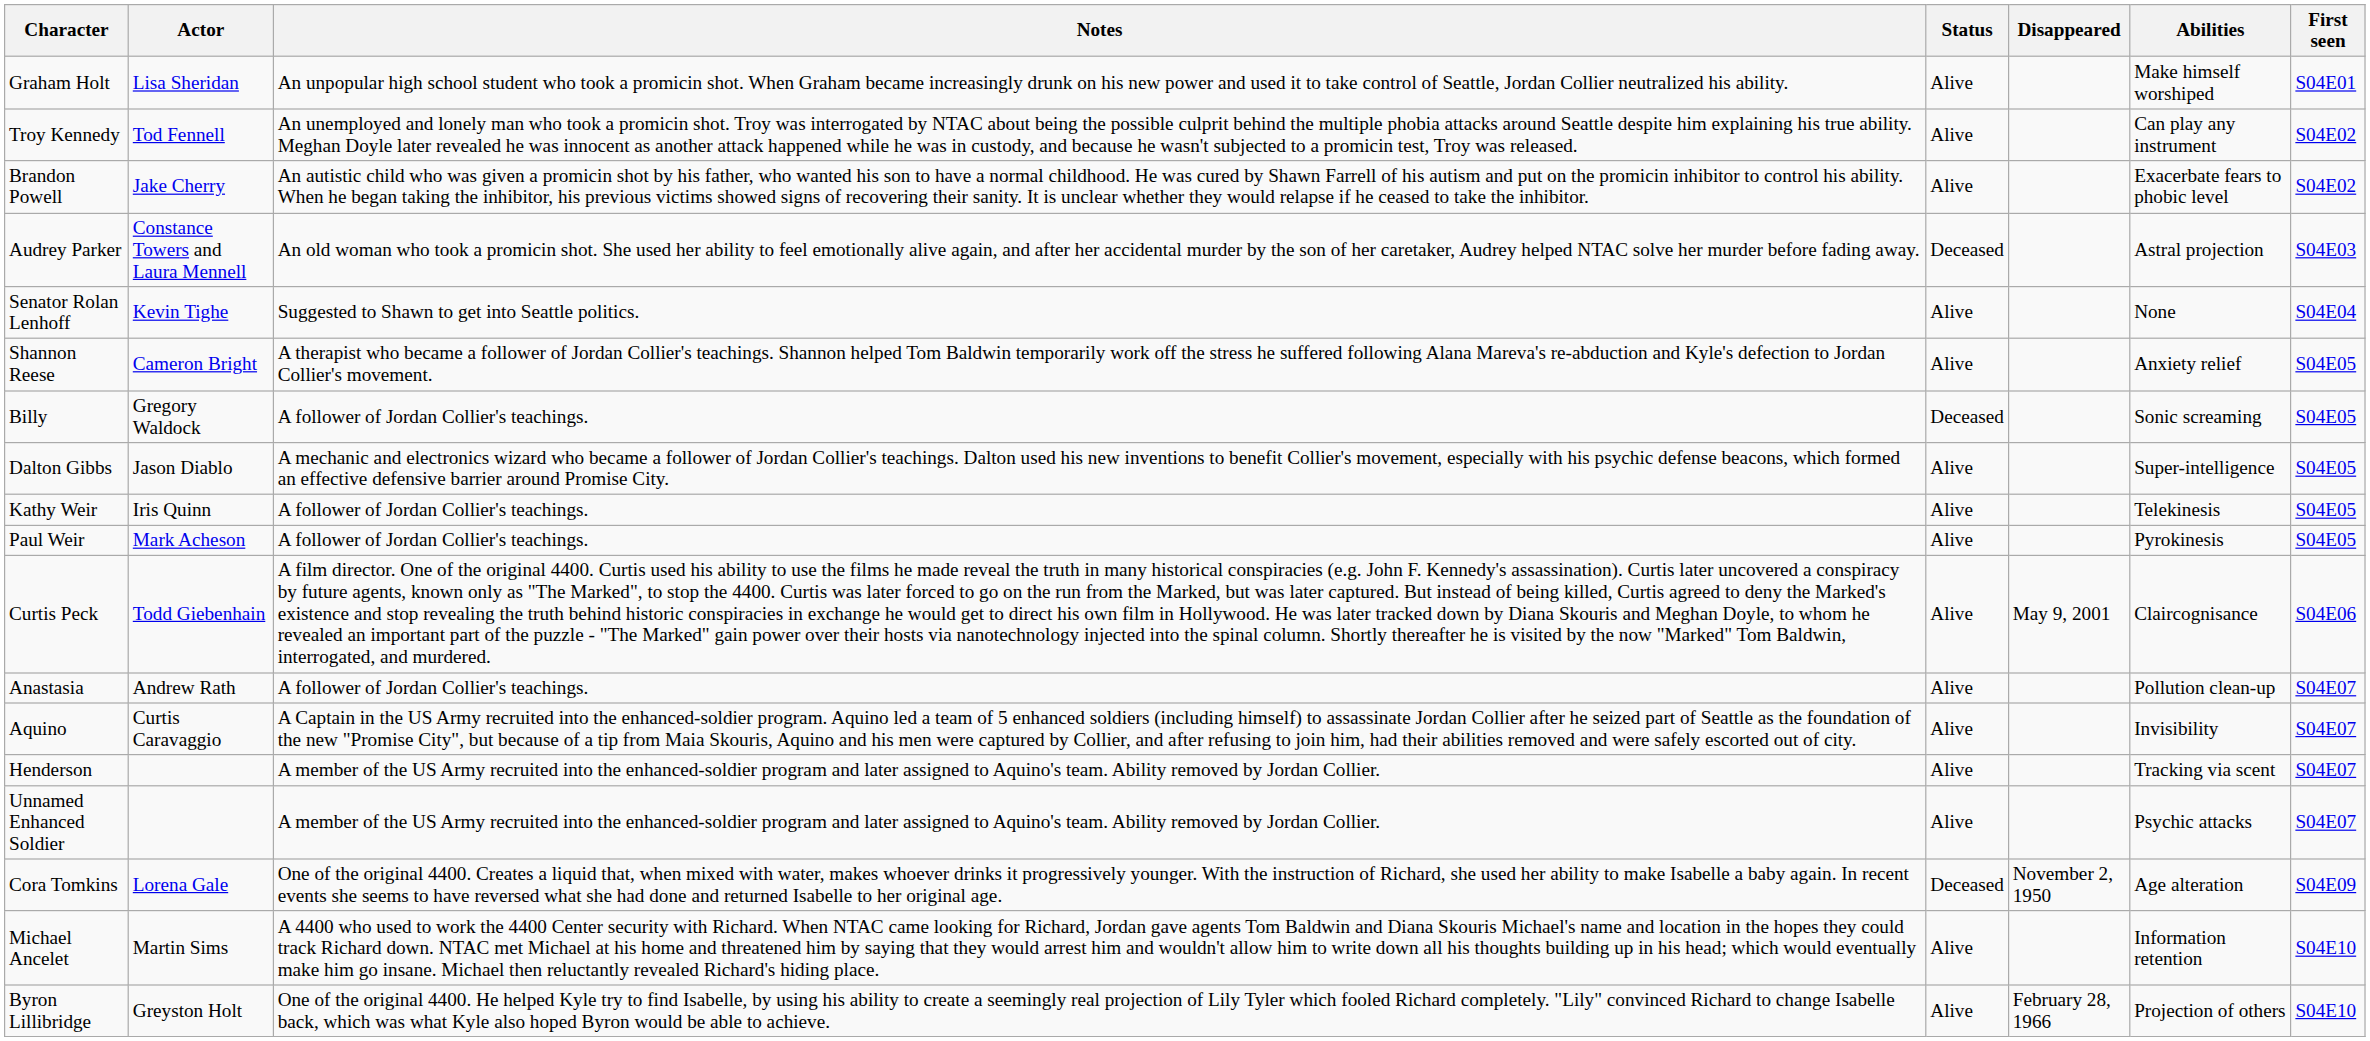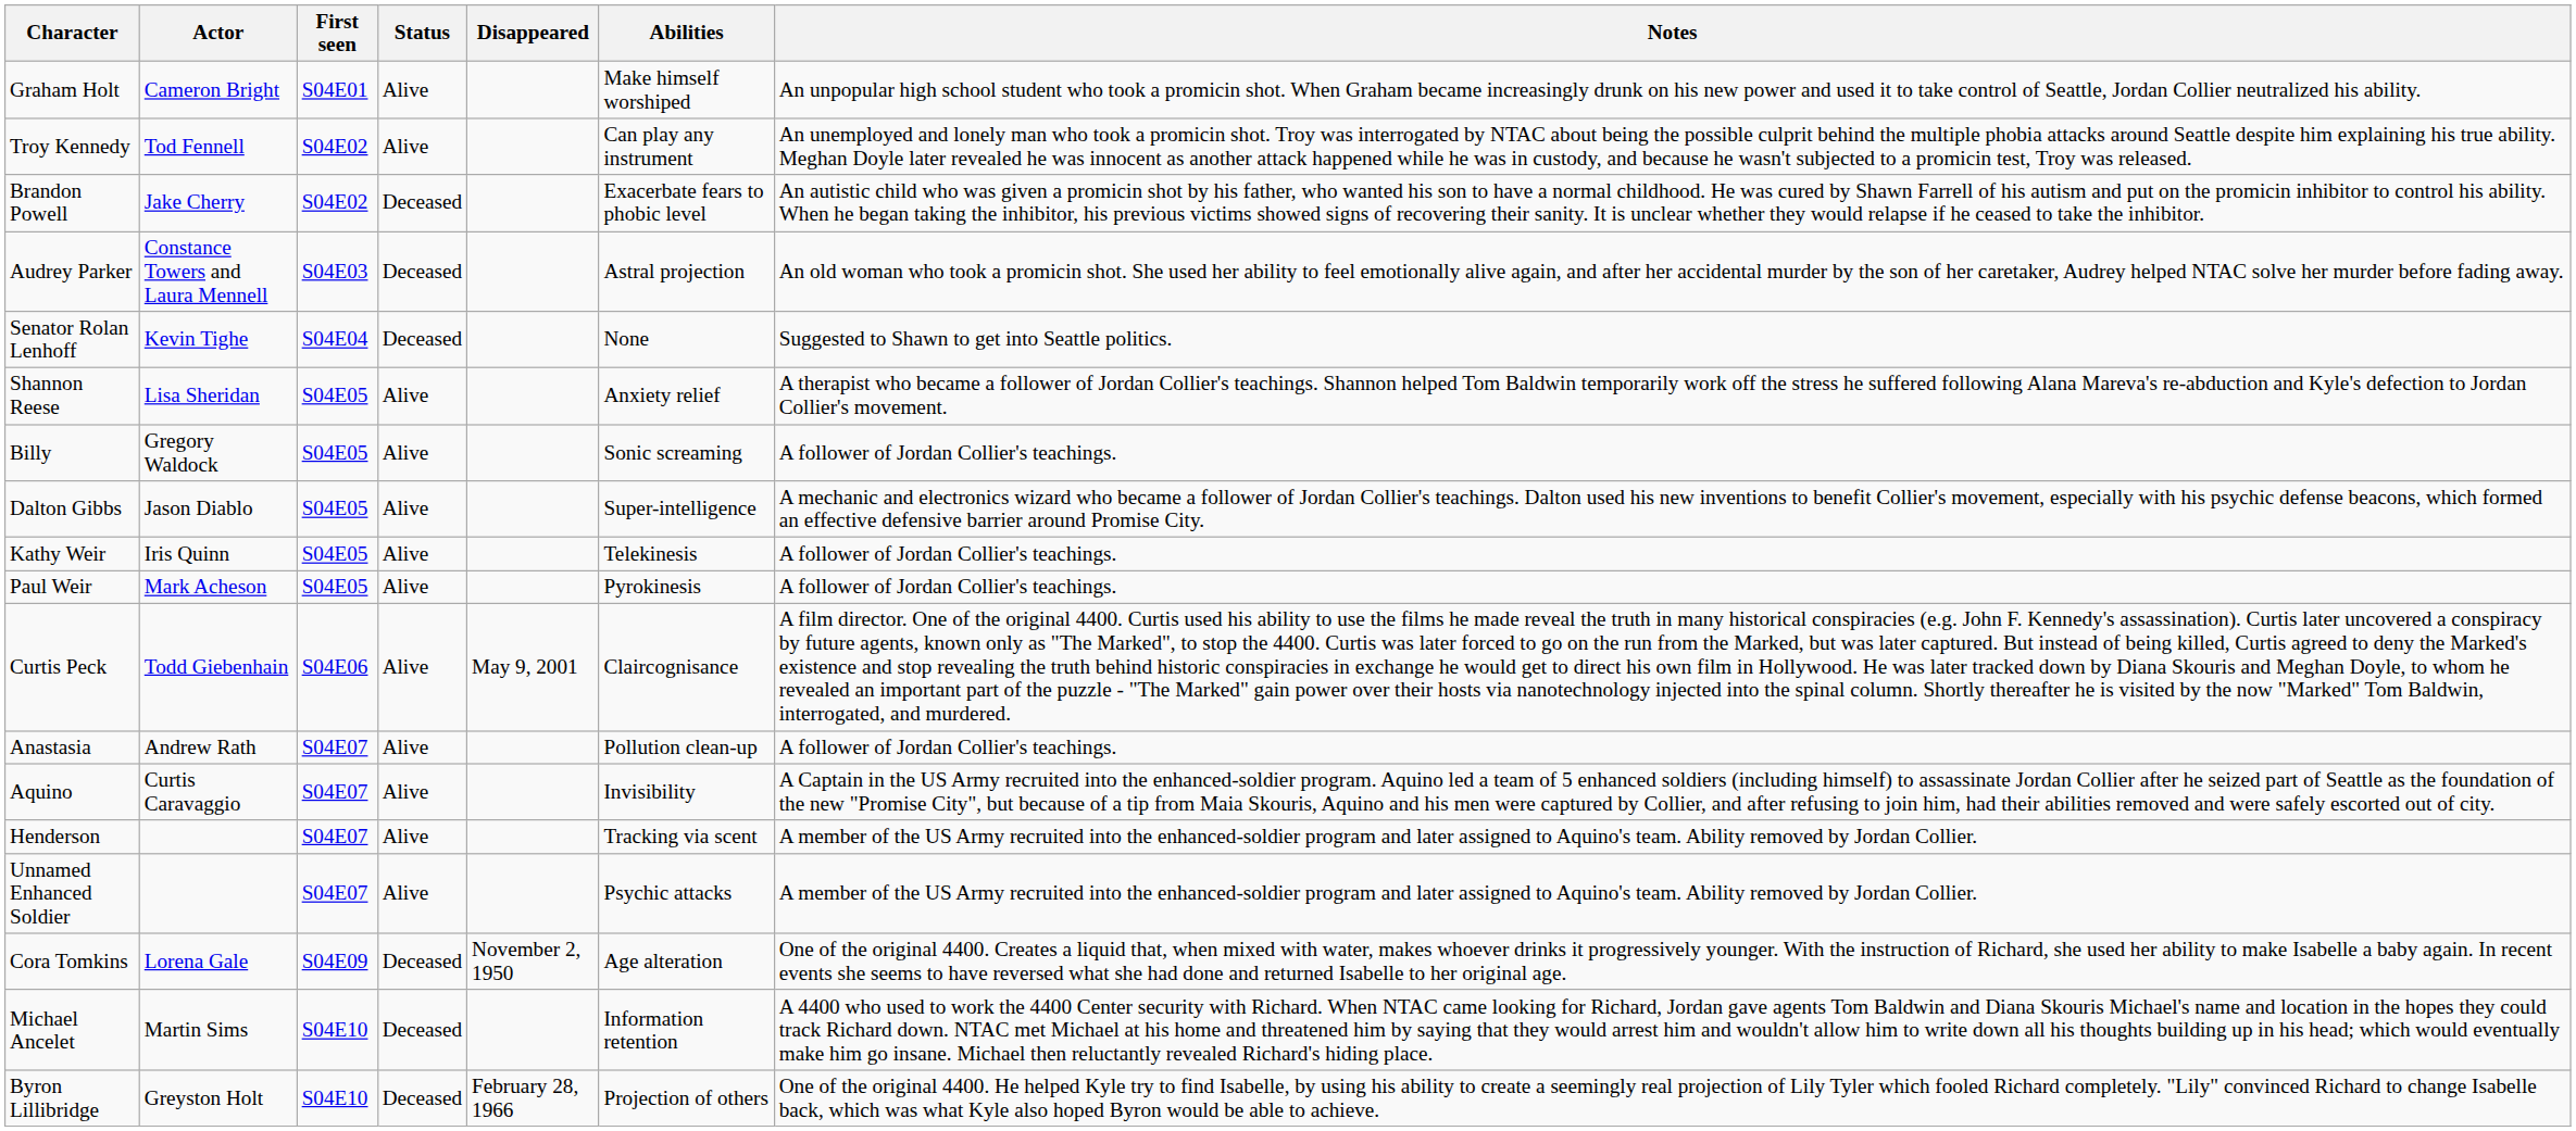columns swapped: First seen <-> Notes
Graham Holt | Actor: Lisa Sheridan -> Cameron Bright
Brandon Powell | Status: Alive -> Deceased
Senator Rolan Lenhoff | Status: Alive -> Deceased
Shannon Reese | Actor: Cameron Bright -> Lisa Sheridan
Billy | Status: Deceased -> Alive
Michael Ancelet | Status: Alive -> Deceased
Byron Lillibridge | Status: Alive -> Deceased
